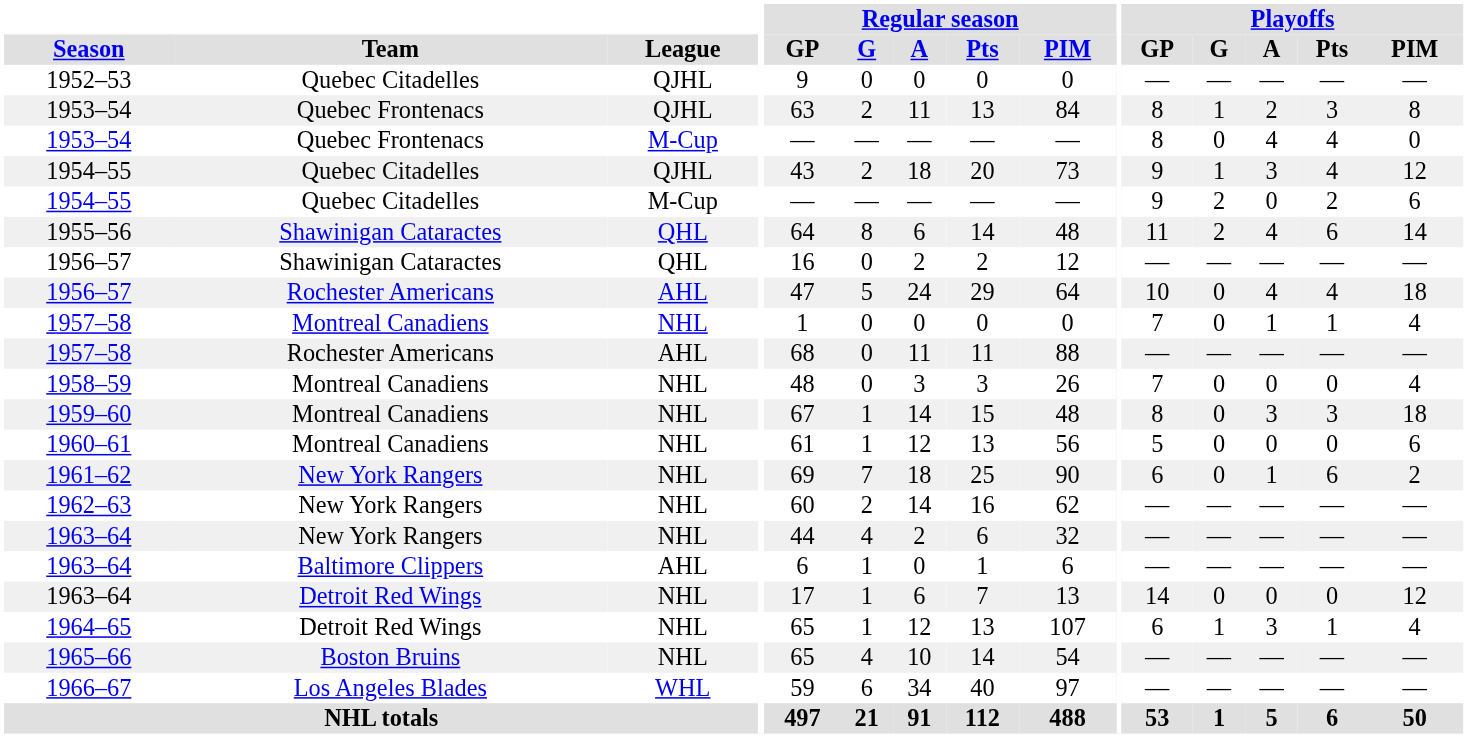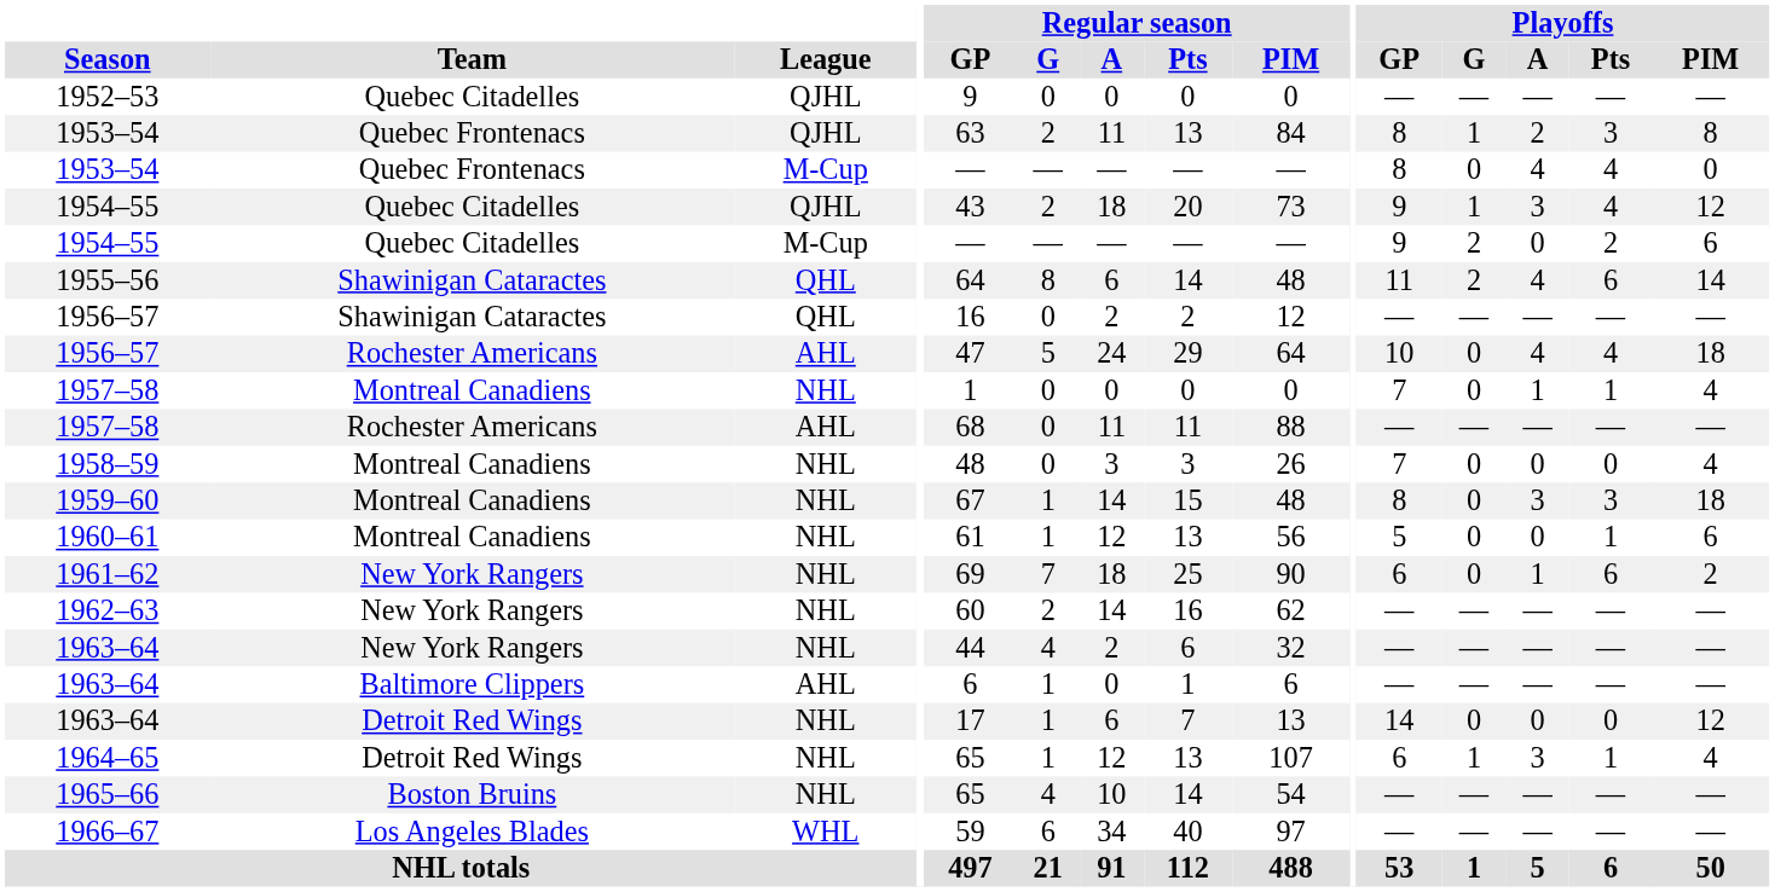1960–61 | Playoffs / Pts: 0 -> 1
